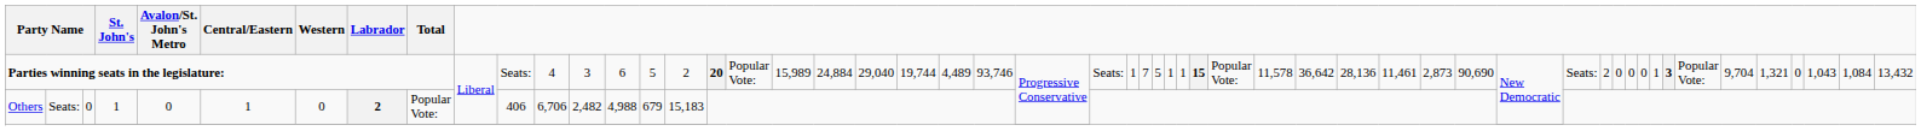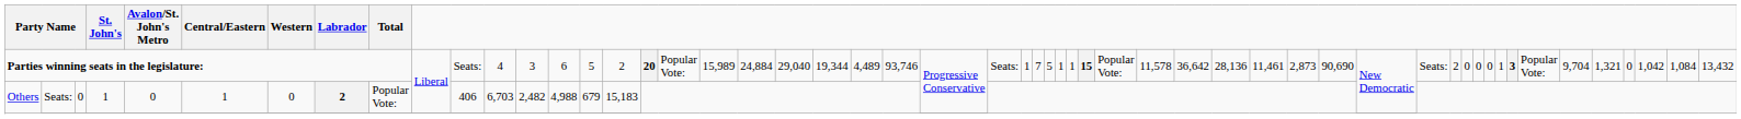Parties winning seats in the legislature: | column 22: 19,744 -> 19,344
Parties winning seats in the legislature: | column 52: 1,043 -> 1,042
Others / Seats: | column 12: 6,706 -> 6,703
